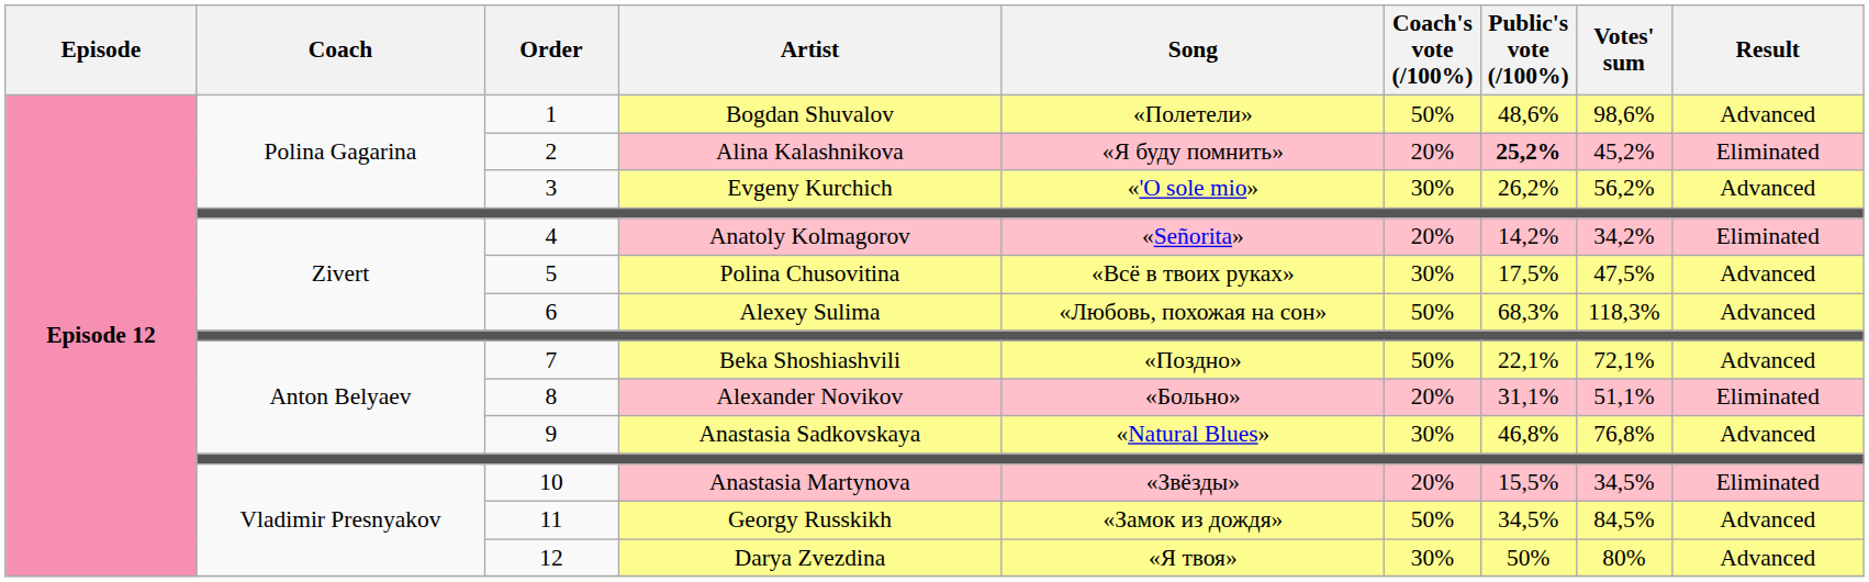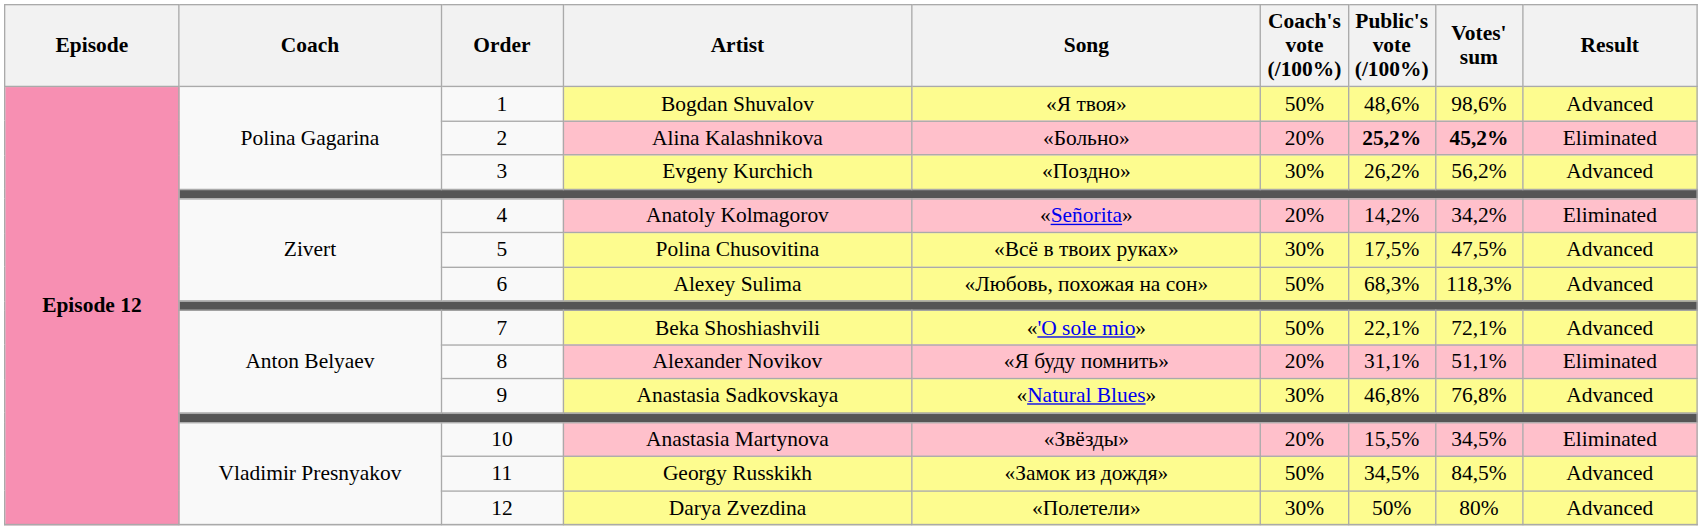1 | Song: «Полетели» -> «Я твоя»
2 | Song: «Я буду помнить» -> «Больно»
2 | Votes' sum: normal -> bold
3 | Song: «'O sole mio» -> «Поздно»
7 | Song: «Поздно» -> «'O sole mio»
8 | Song: «Больно» -> «Я буду помнить»
12 | Song: «Я твоя» -> «Полетели»
